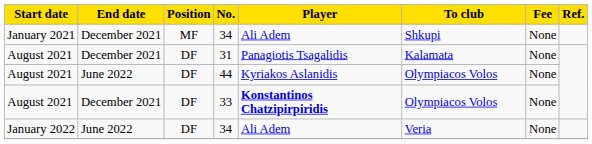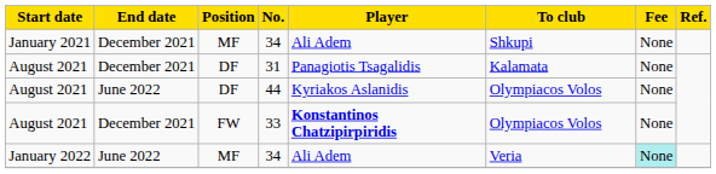33 | Position: DF -> FW
January 2022 / 34 | Position: DF -> MF
January 2022 / 34 | Fee: no background -> paleturquoise background
